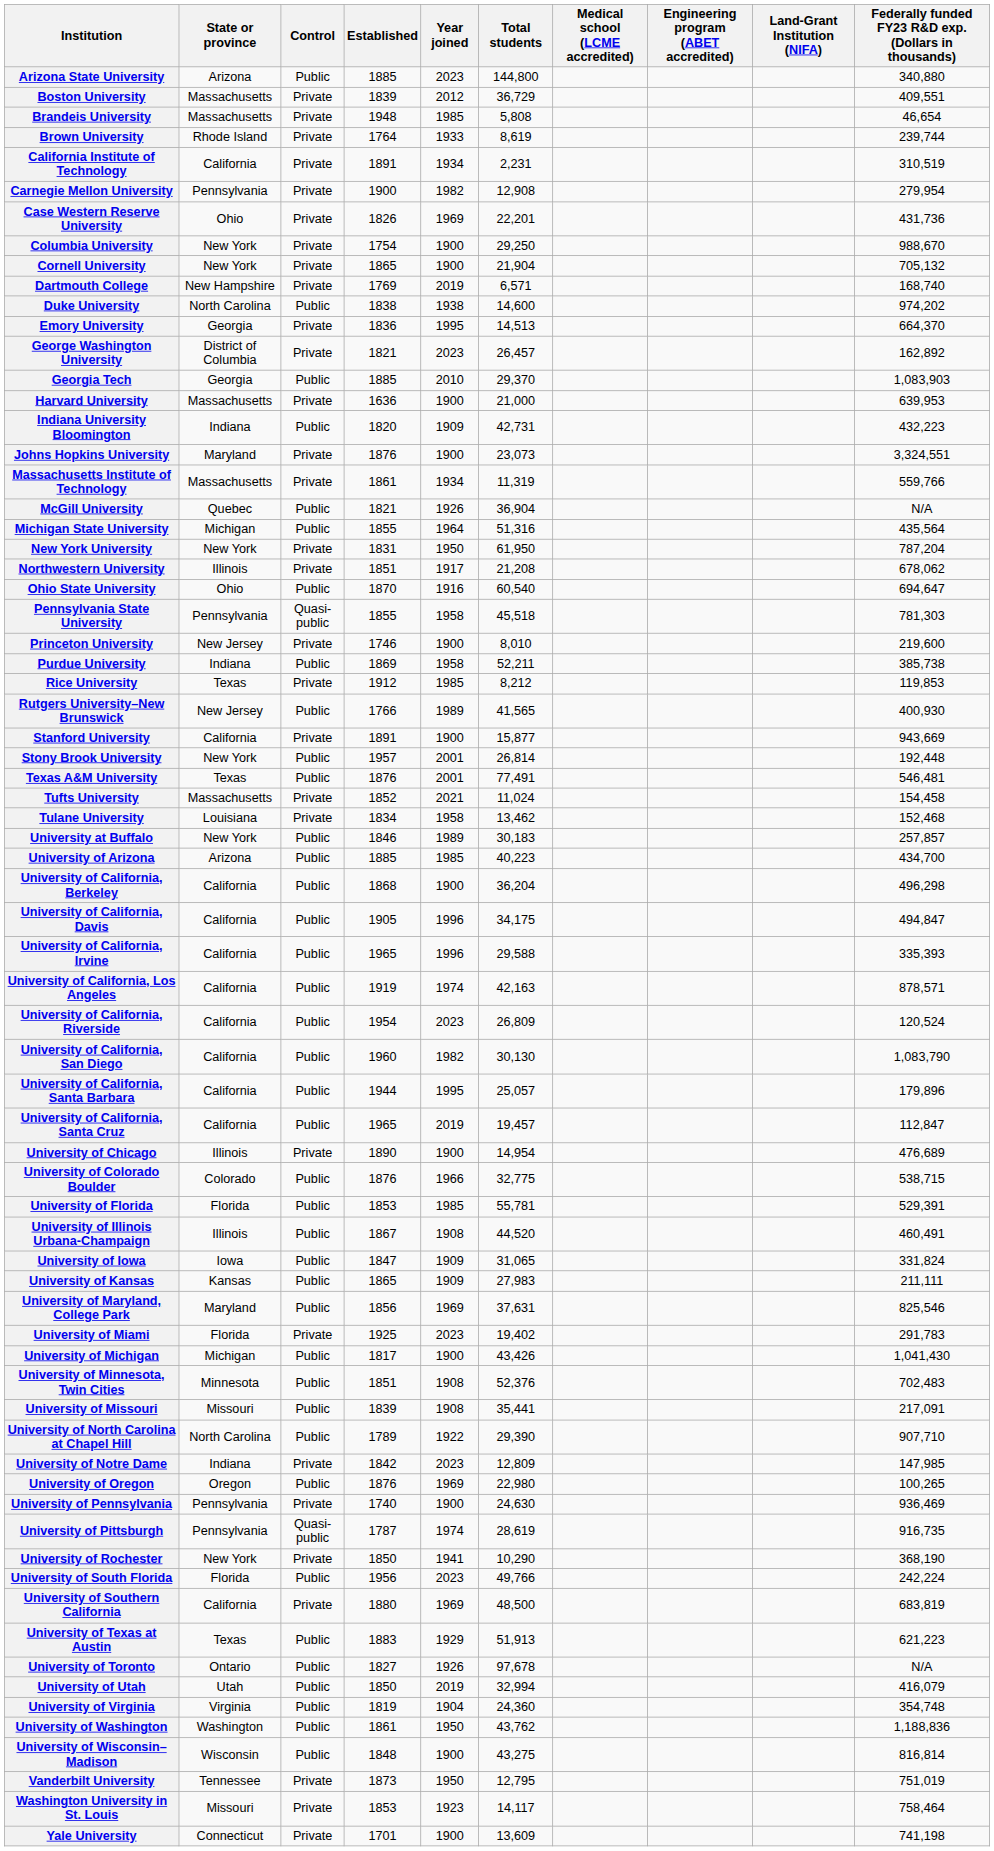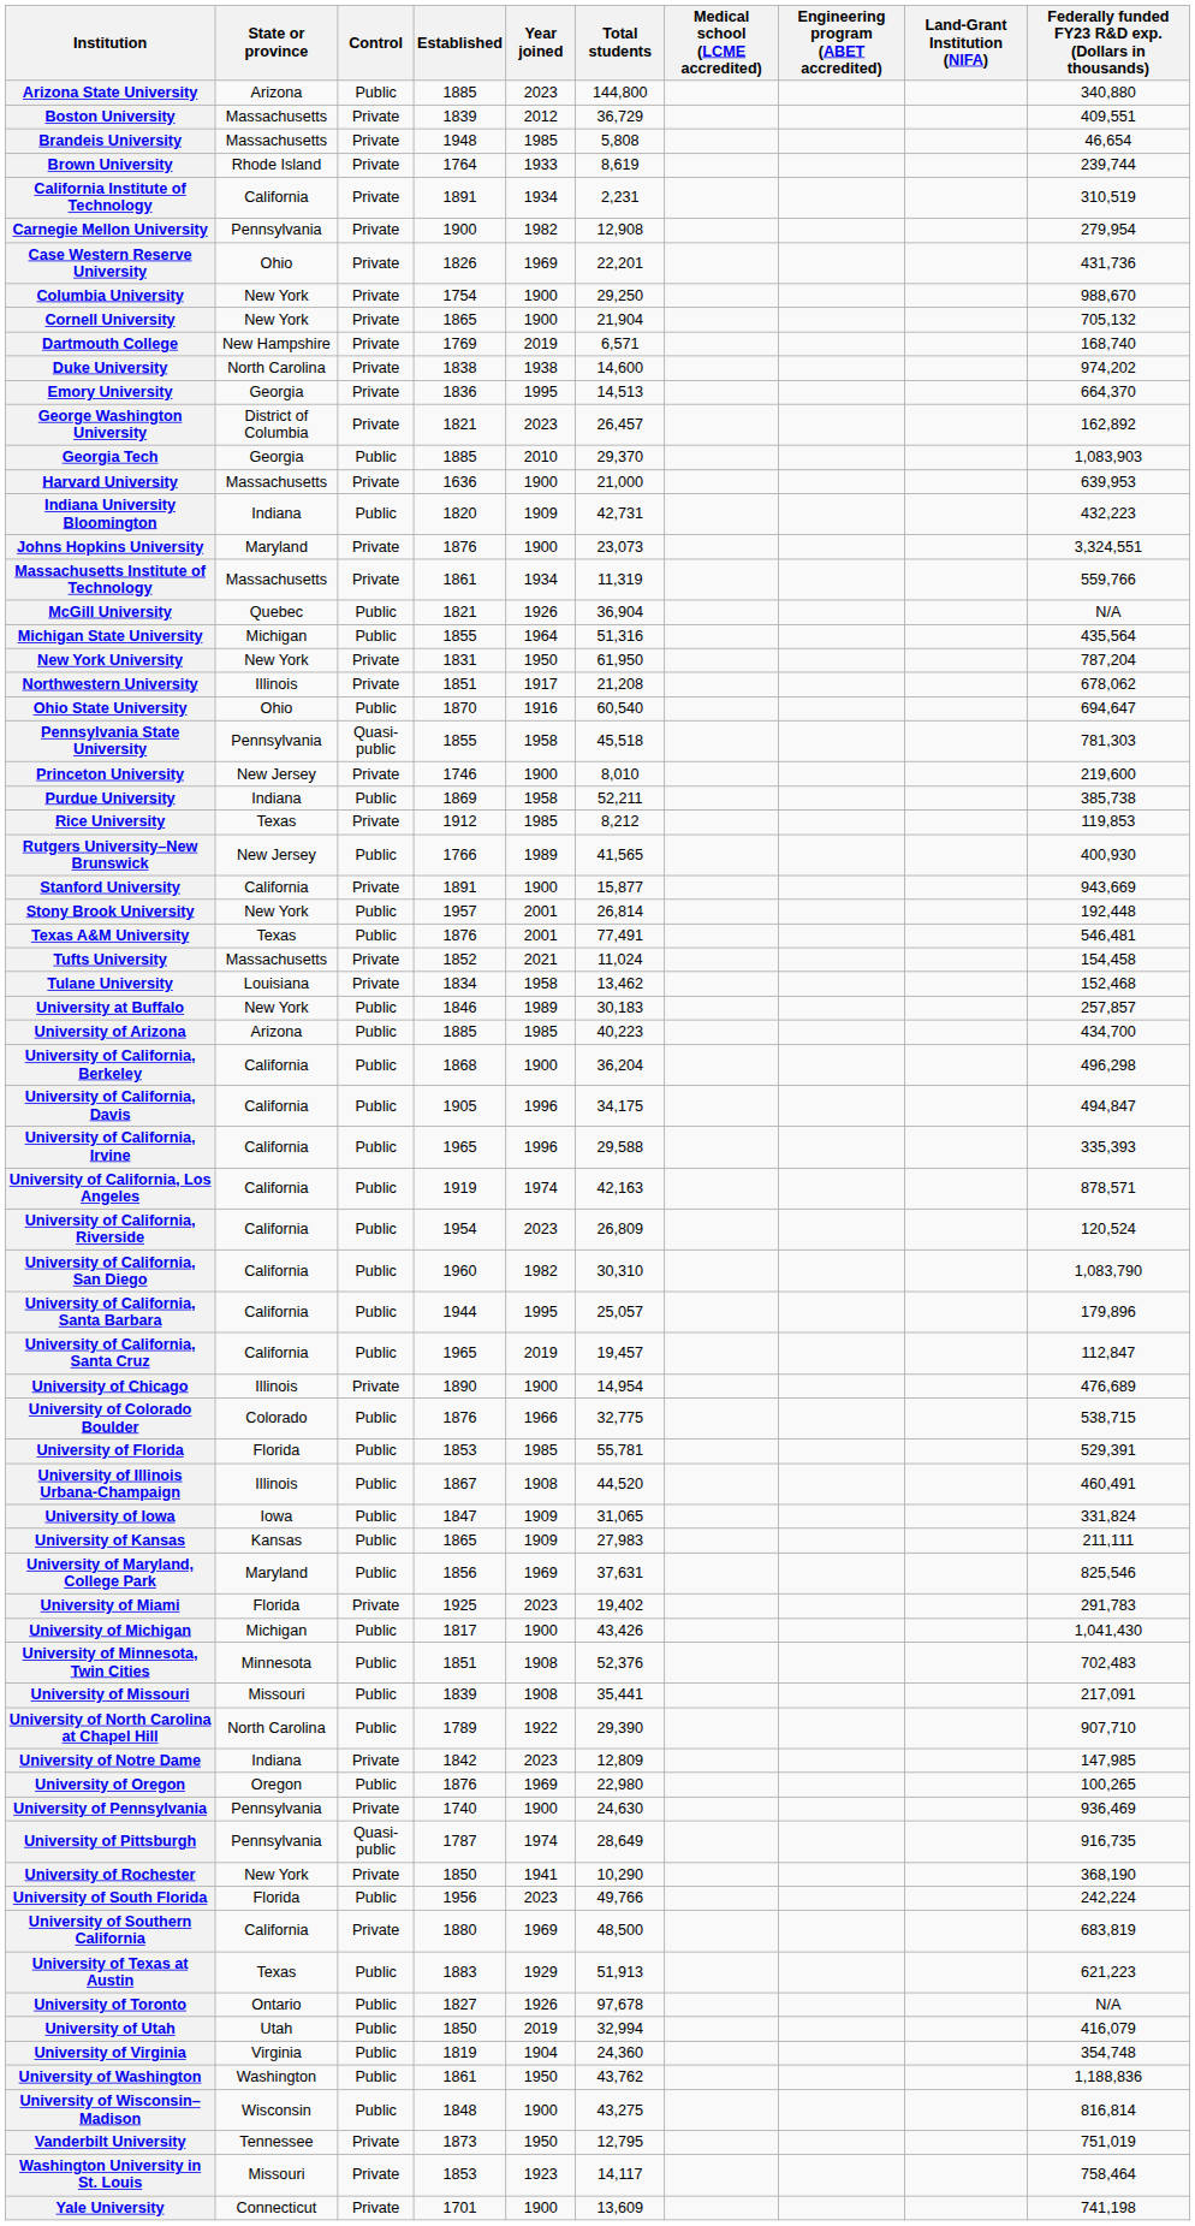Duke University | Control: Public -> Private
University of California, San Diego | Total students: 30,130 -> 30,310
University of Pittsburgh | Total students: 28,619 -> 28,649
